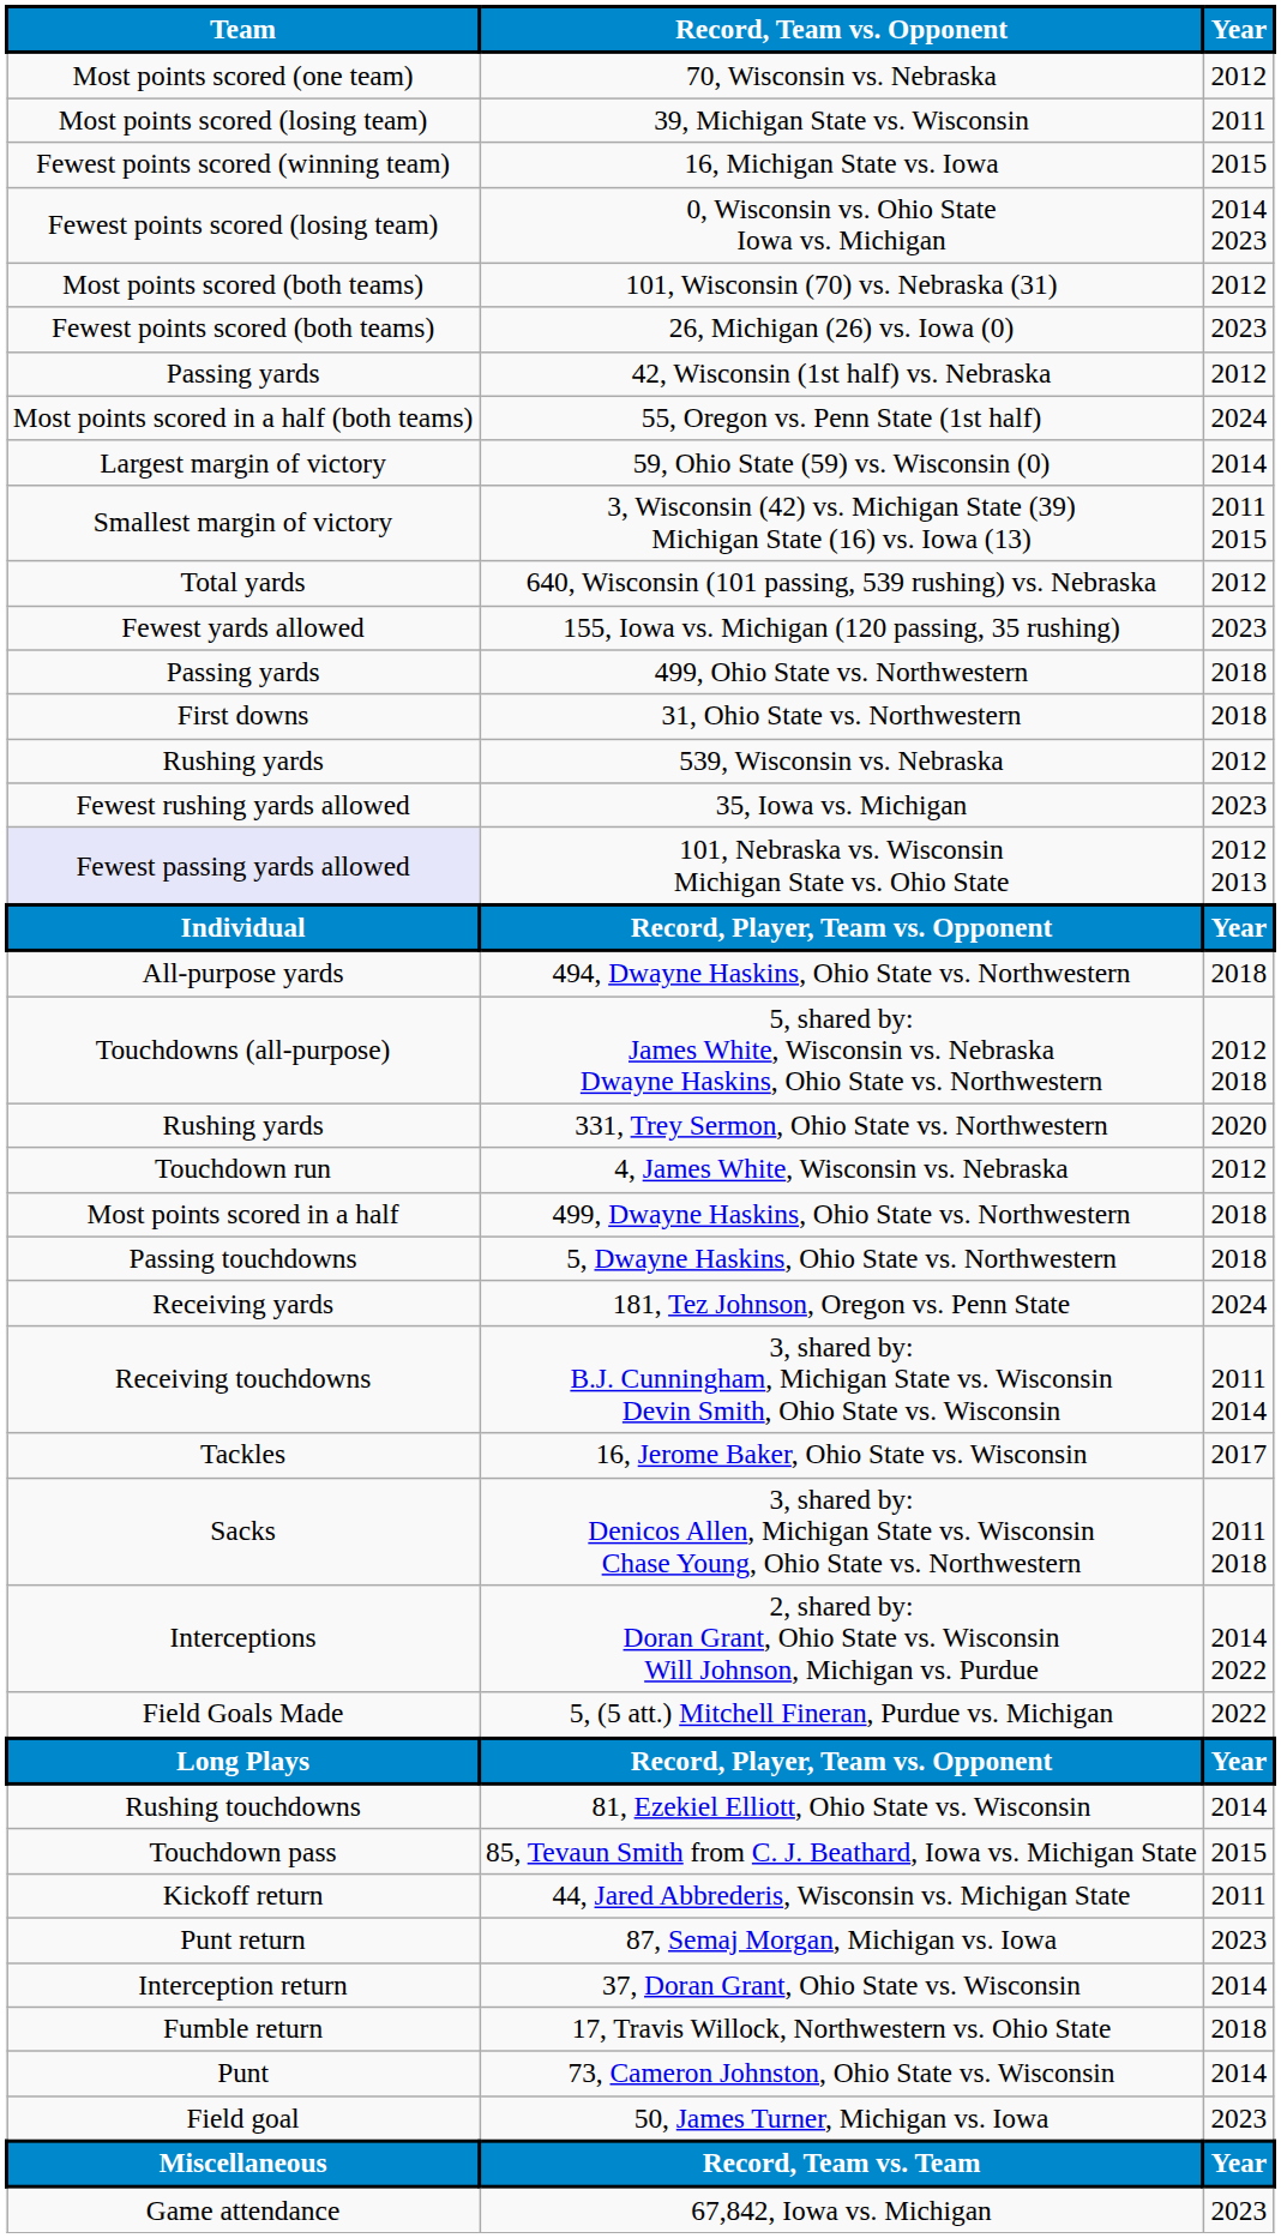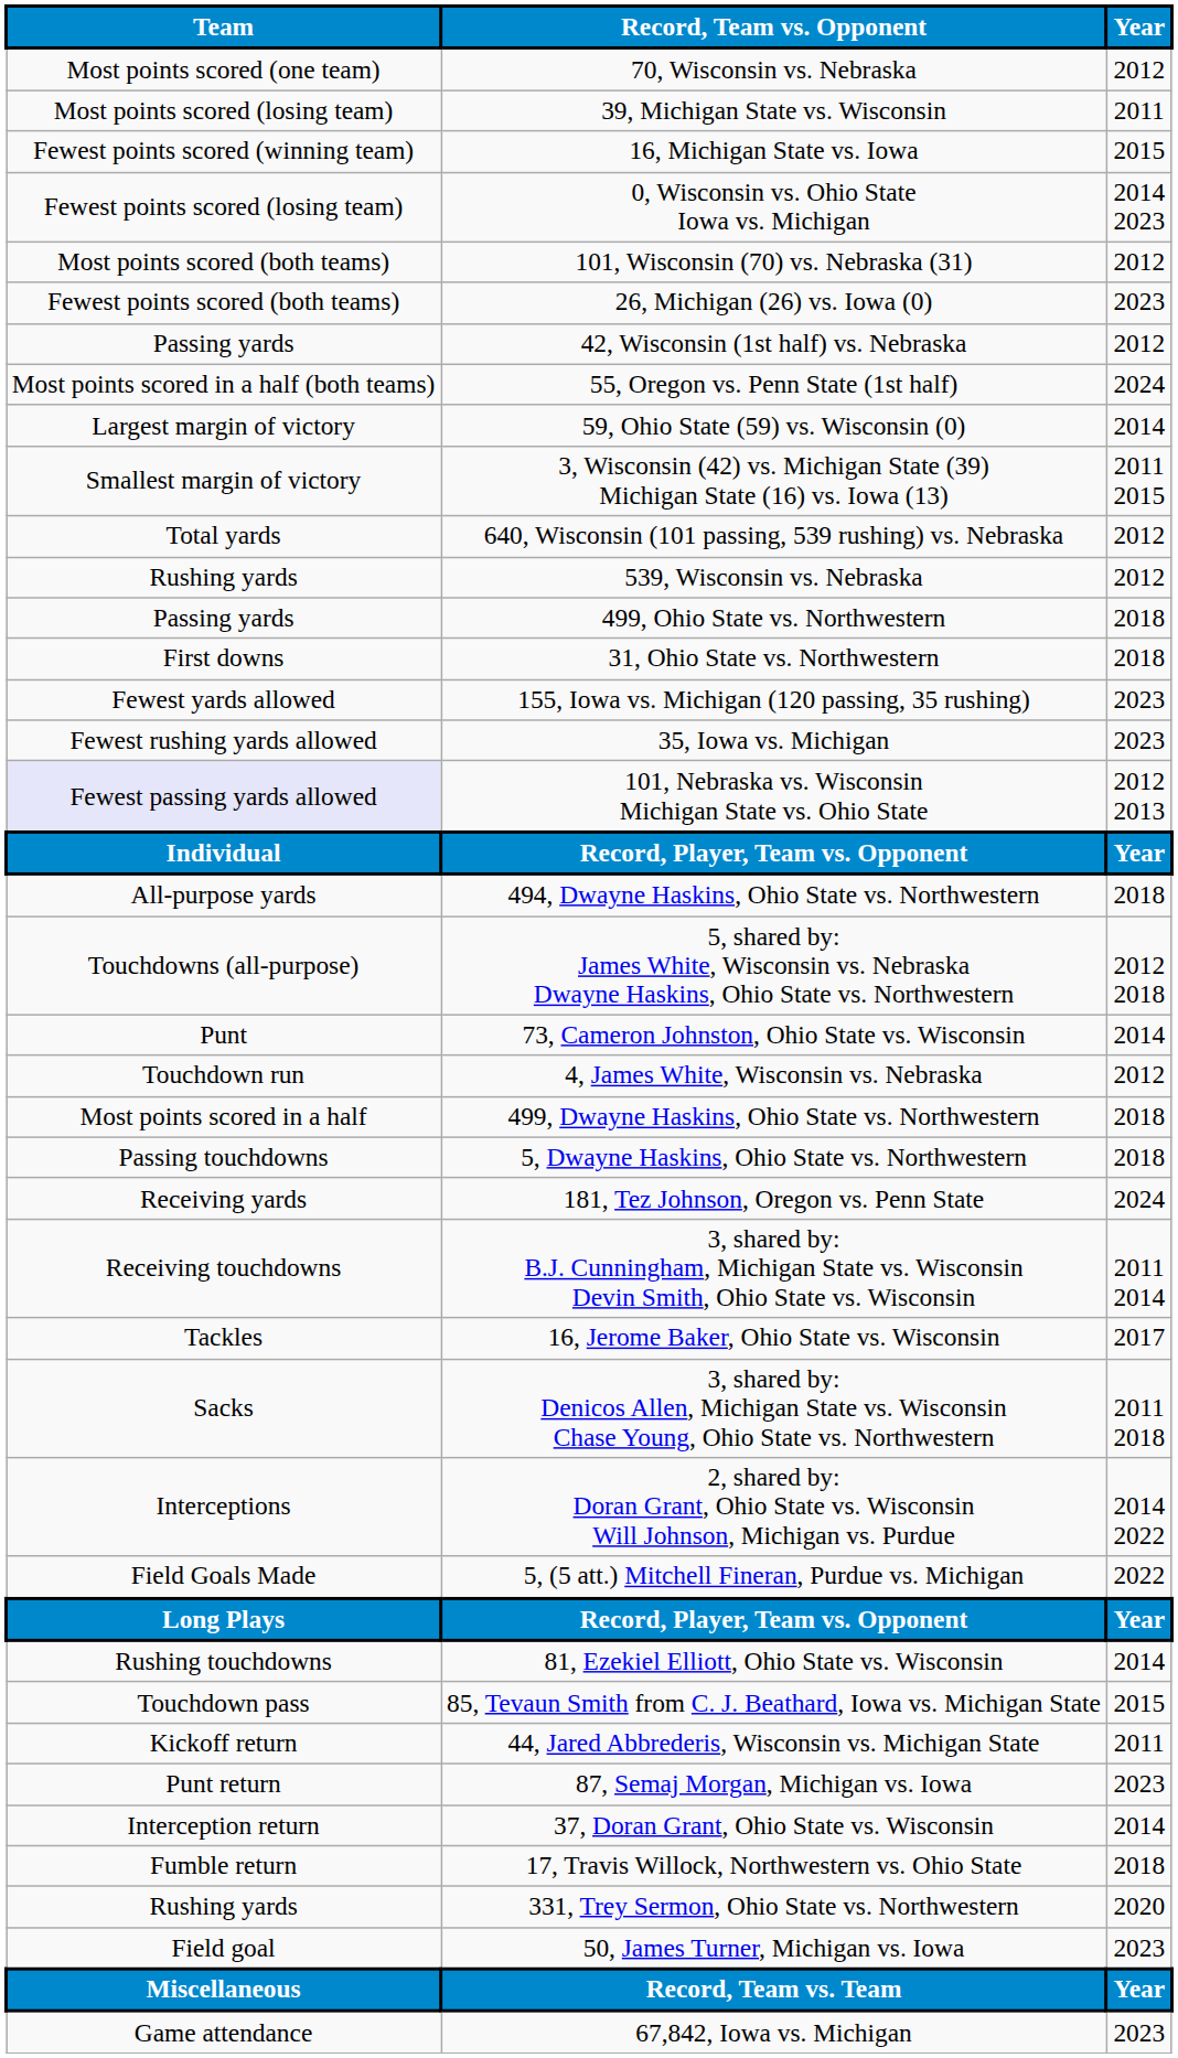rows swapped: 539, Wisconsin vs. Nebraska <-> 155, Iowa vs. Michigan (120 passing, 35 rushing)
rows swapped: 331, Trey Sermon, Ohio State vs. Northwestern <-> 73, Cameron Johnston, Ohio State vs. Wisconsin
